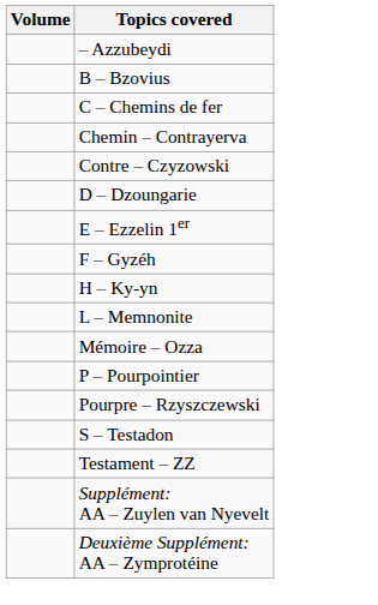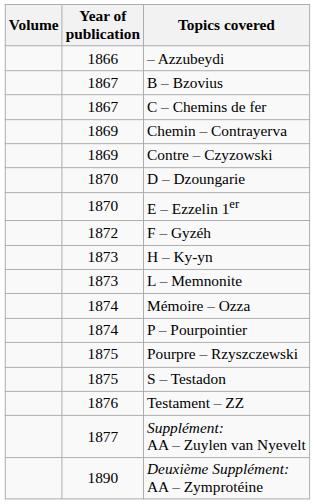+ column: Year of publication | 1866 | 1867 | 1867 | 1869 | 1869 | 1870 | 1870 | 1872 | 1873 | 1873 | 1874 | 1874 | 1875 | 1875 | 1876 | 1877 | 1890
